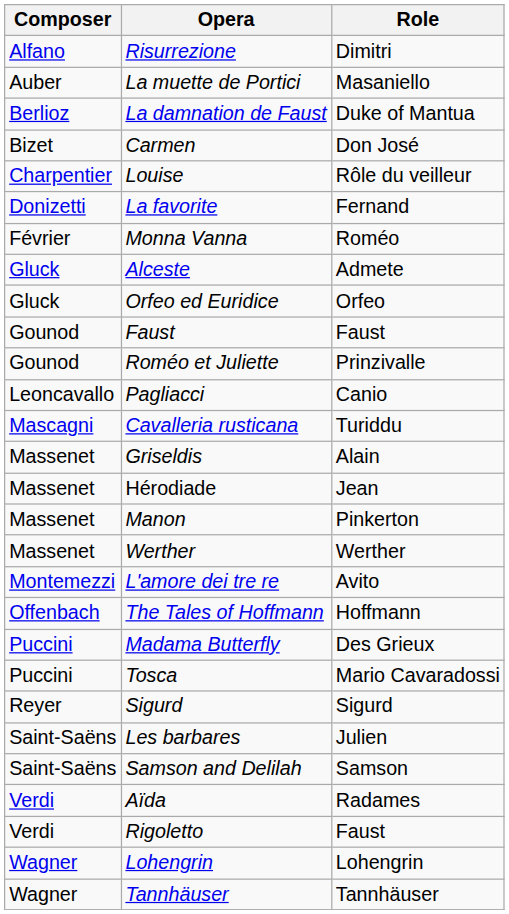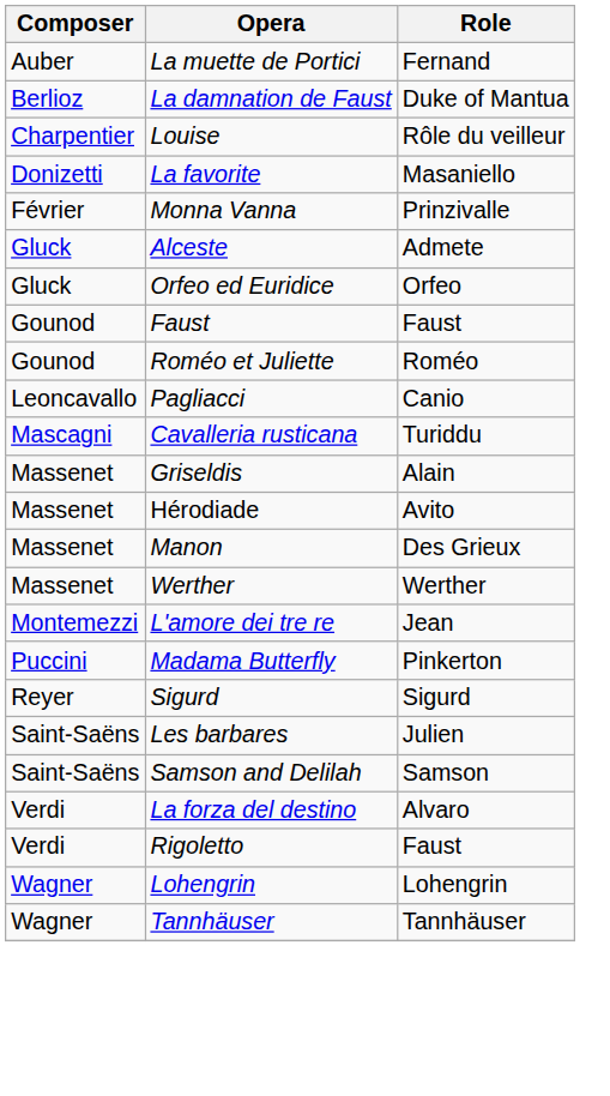- row: Alfano | Risurrezione | Dimitri
La muette de Portici | Role: Masaniello -> Fernand
- row: Bizet | Carmen | Don José
La favorite | Role: Fernand -> Masaniello
Monna Vanna | Role: Roméo -> Prinzivalle
Roméo et Juliette | Role: Prinzivalle -> Roméo
Hérodiade | Role: Jean -> Avito
Manon | Role: Pinkerton -> Des Grieux
L'amore dei tre re | Role: Avito -> Jean
- row: Offenbach | The Tales of Hoffmann | Hoffmann
Madama Butterfly | Role: Des Grieux -> Pinkerton
- row: Puccini | Tosca | Mario Cavaradossi
- row: Verdi | Aïda | Radames
+ row: Verdi | La forza del destino | Alvaro
